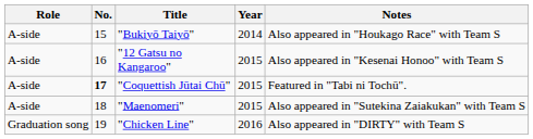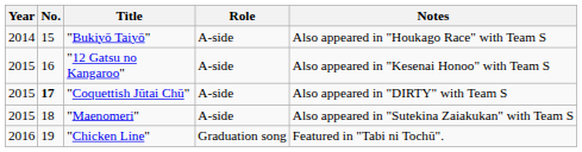columns swapped: Year <-> Role
"Coquettish Jūtai Chū" | Notes: Featured in "Tabi ni Tochū". -> Also appeared in "DIRTY" with Team S
"Chicken Line" | Notes: Also appeared in "DIRTY" with Team S -> Featured in "Tabi ni Tochū".
